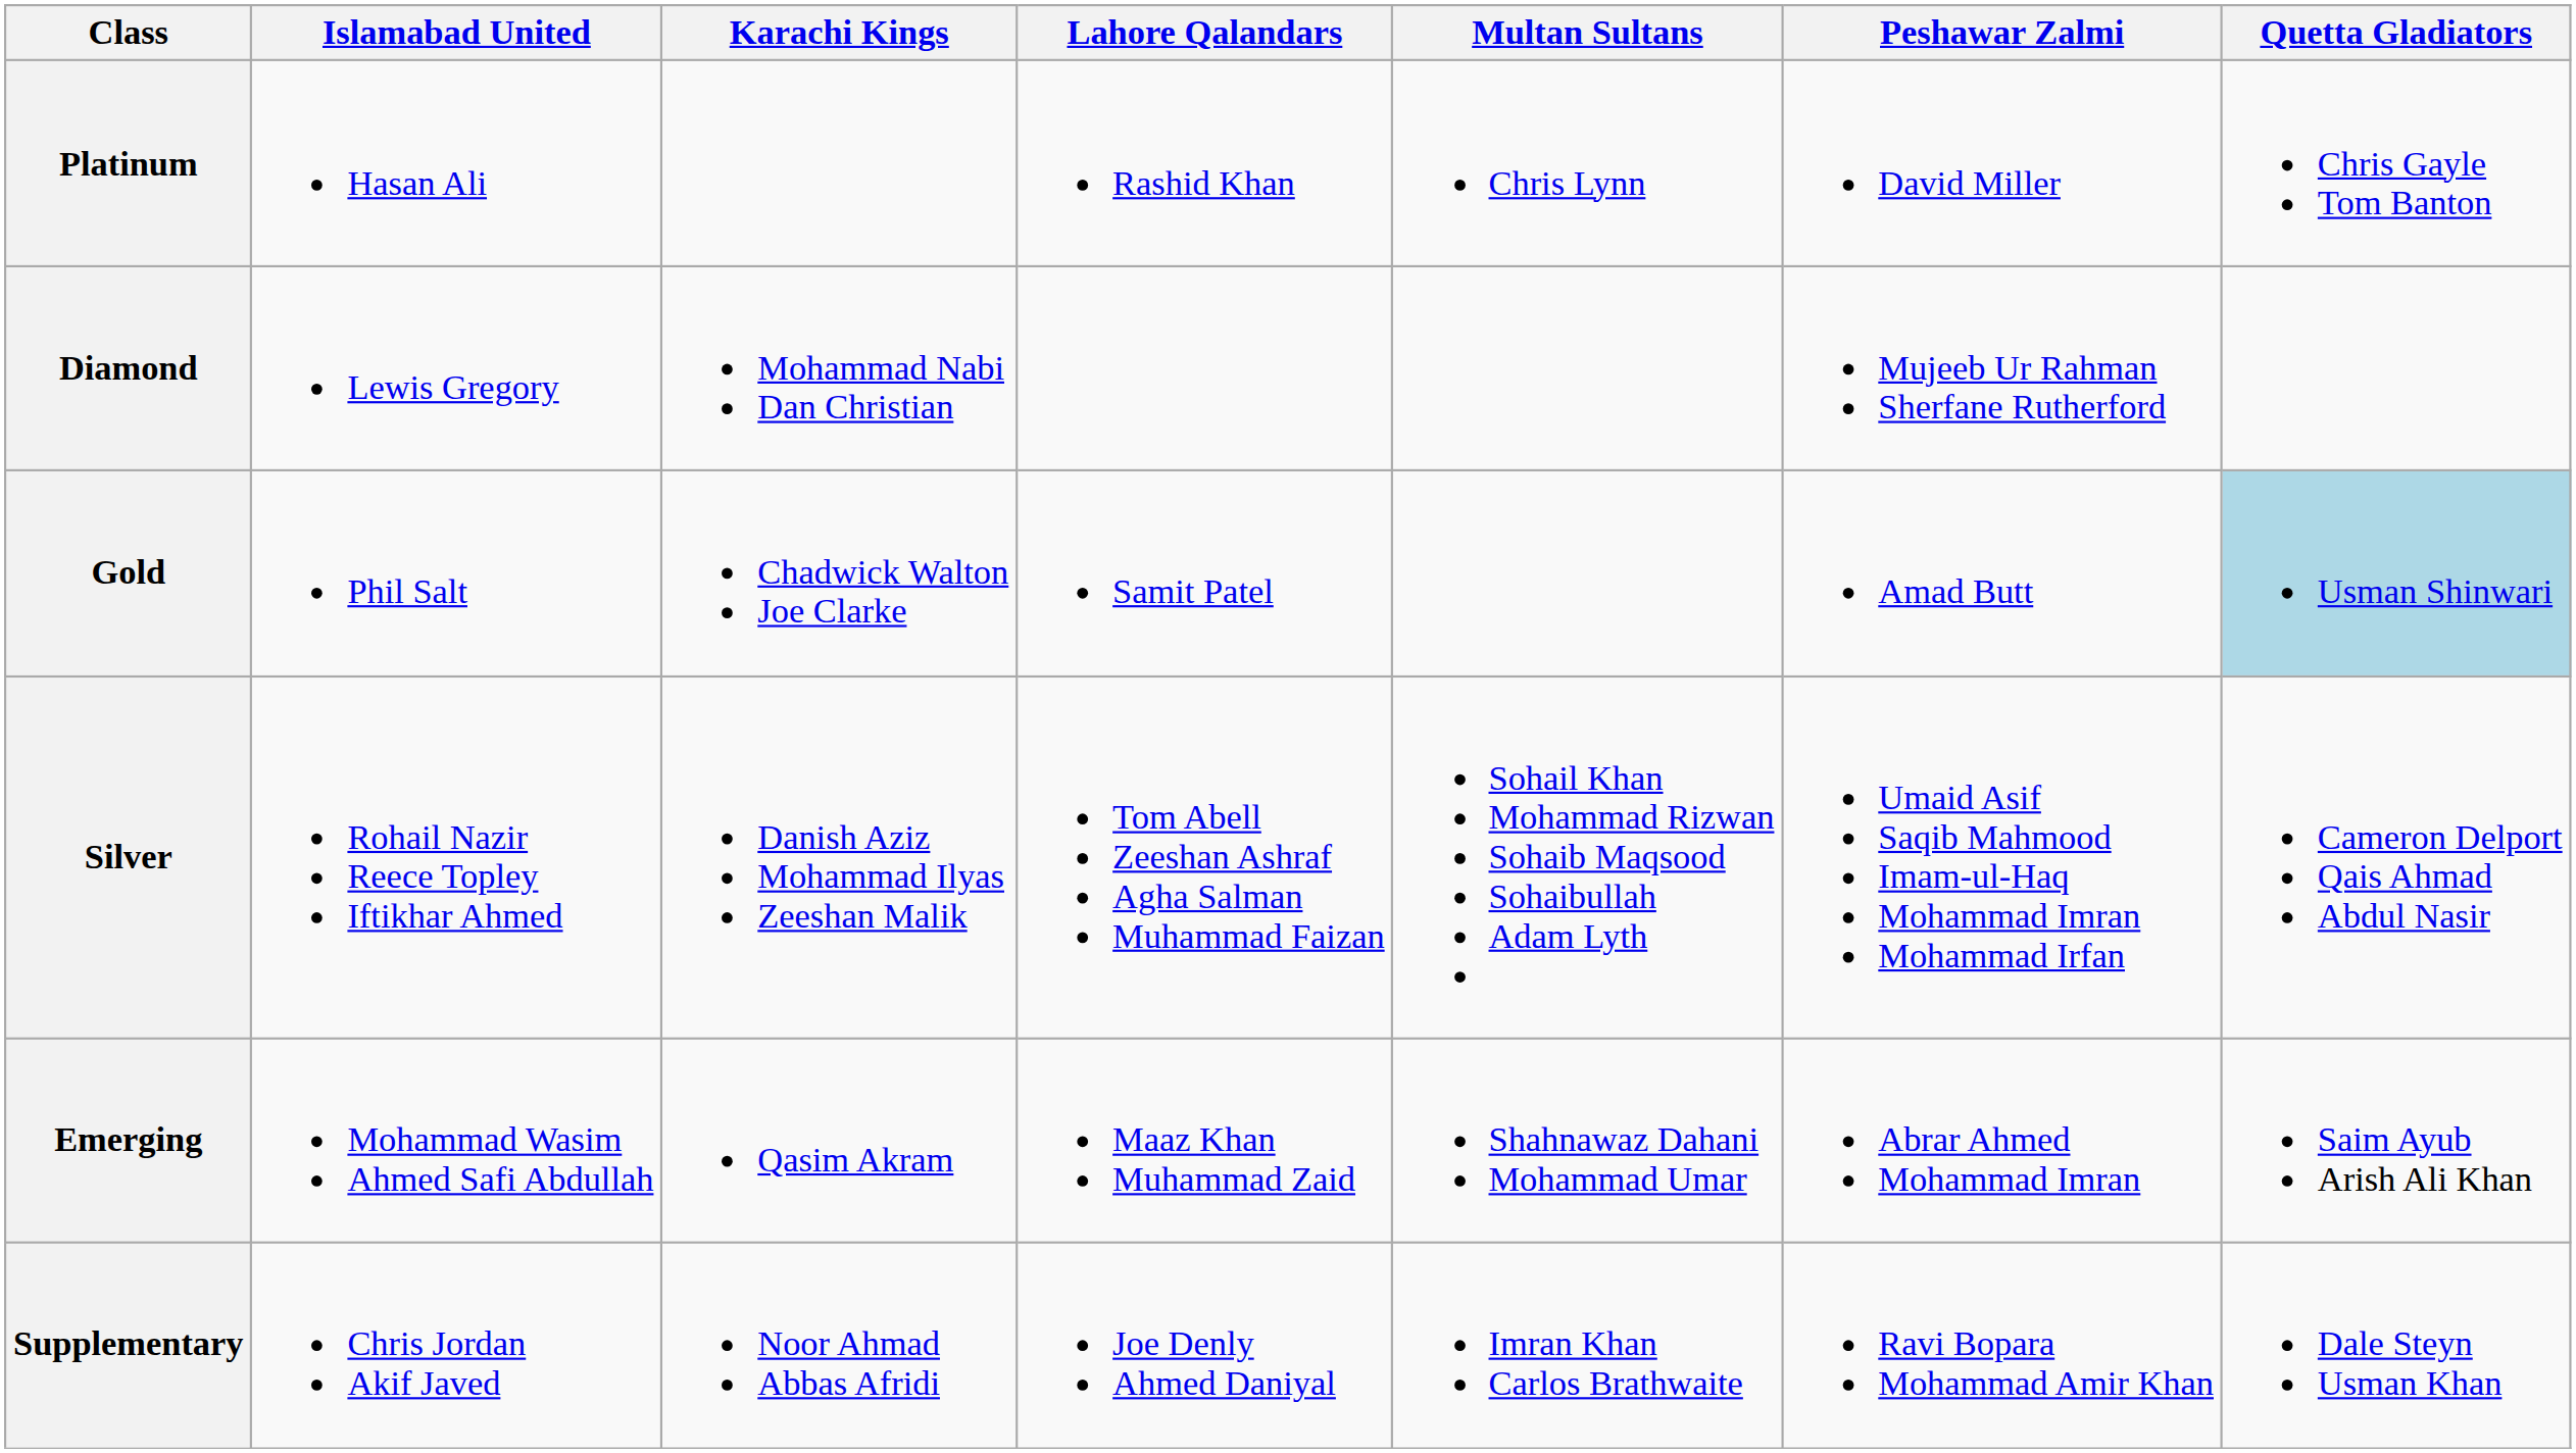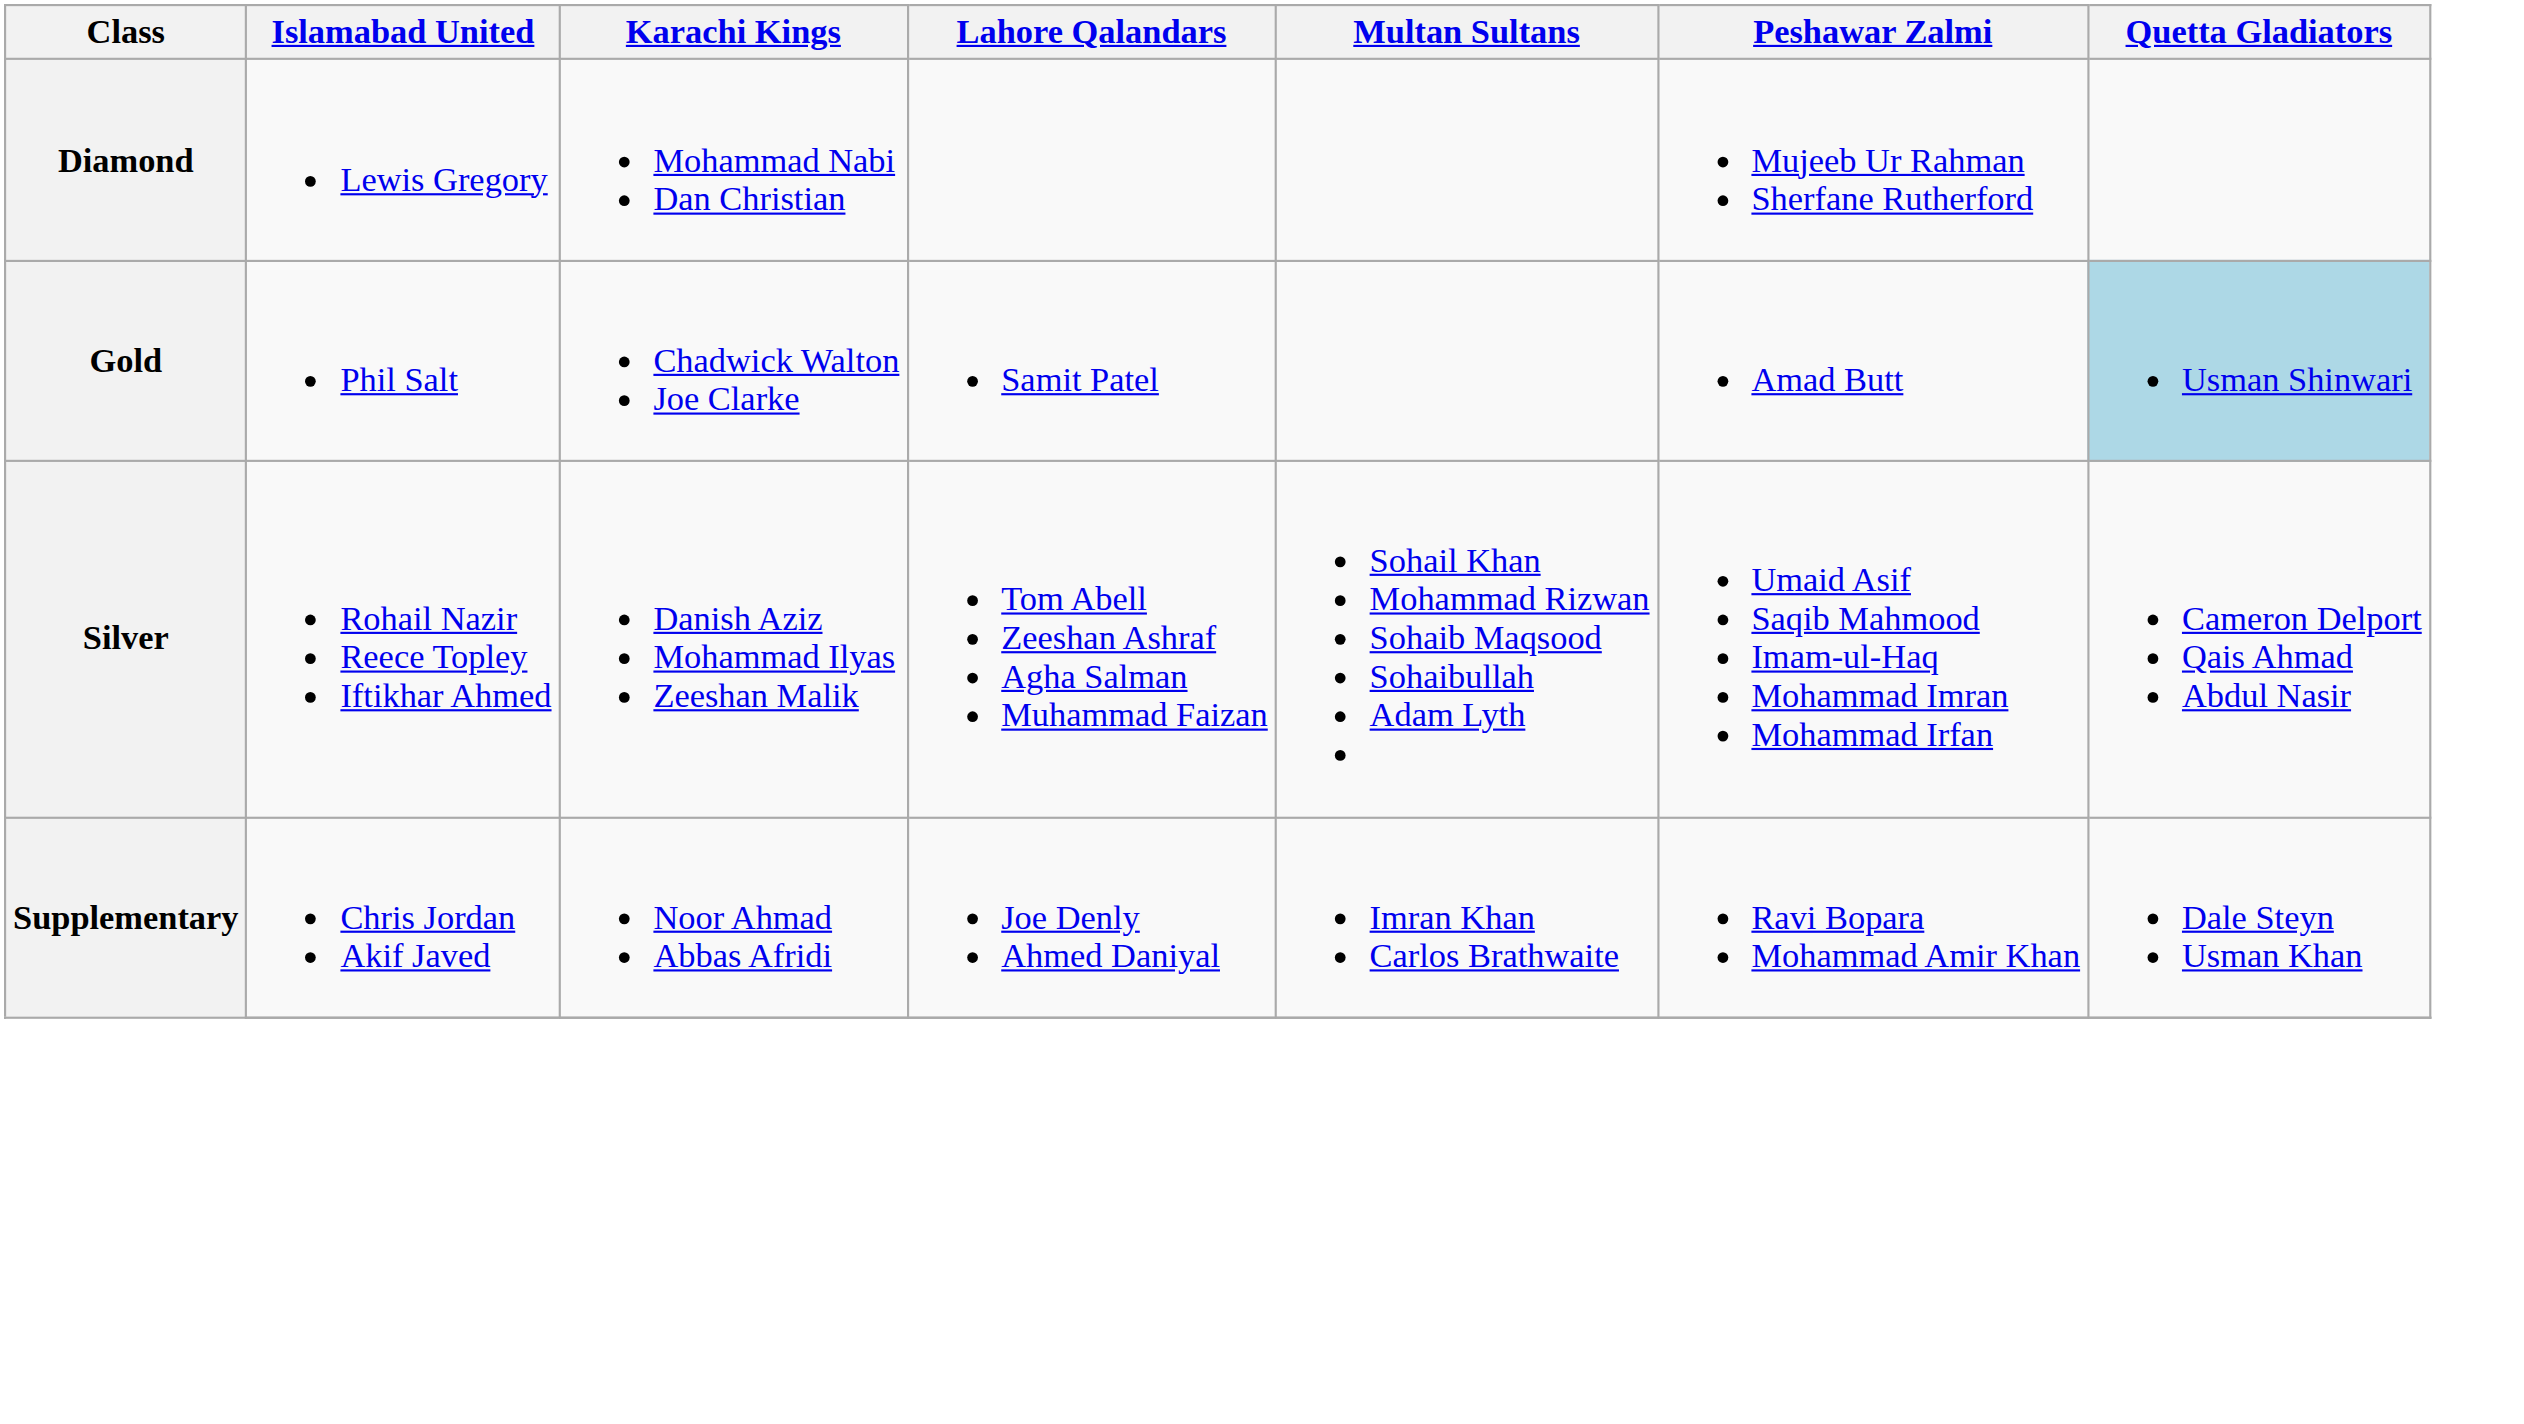- row: Platinum | Hasan Ali | Rashid Khan | Chris Lynn | David Miller | Chris Gayle Tom Banton
- row: Emerging | Mohammad Wasim Ahmed Safi Abdullah | Qasim Akram | Maaz Khan Muhammad Zaid | Shahnawaz Dahani Mohammad Umar | Abrar Ahmed Mohammad Imran | Saim Ayub Arish Ali Khan
